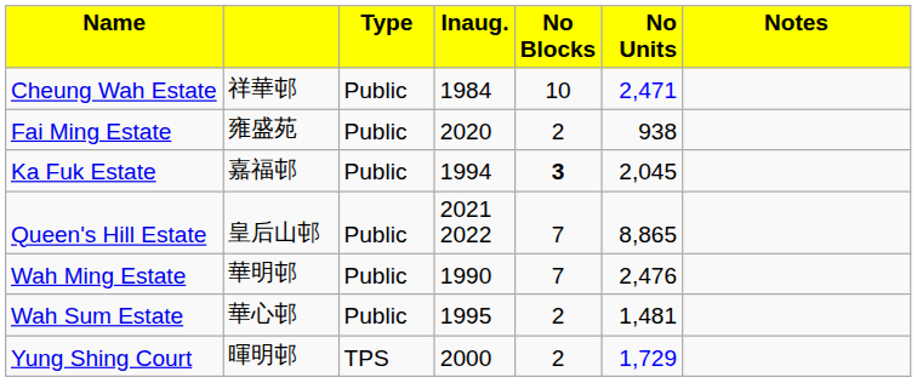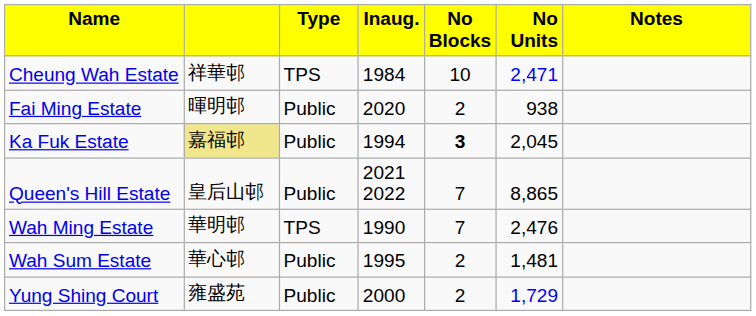Cheung Wah Estate | column 3: Public -> TPS
Fai Ming Estate | column 2: 雍盛苑 -> 暉明邨
Ka Fuk Estate | column 2: no background -> khaki background
Wah Ming Estate | column 3: Public -> TPS
Yung Shing Court | column 2: 暉明邨 -> 雍盛苑
Yung Shing Court | column 3: TPS -> Public
